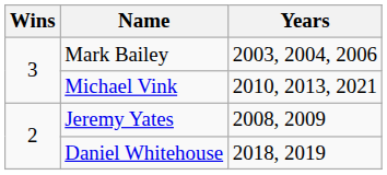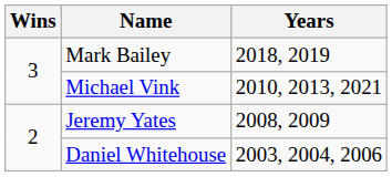Mark Bailey | Years: 2003, 2004, 2006 -> 2018, 2019
Daniel Whitehouse | Years: 2018, 2019 -> 2003, 2004, 2006
